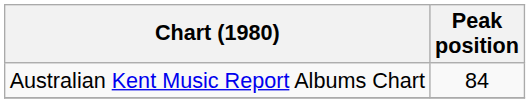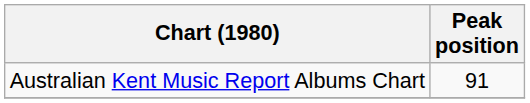Australian Kent Music Report Albums Chart | Peak position: 84 -> 91
